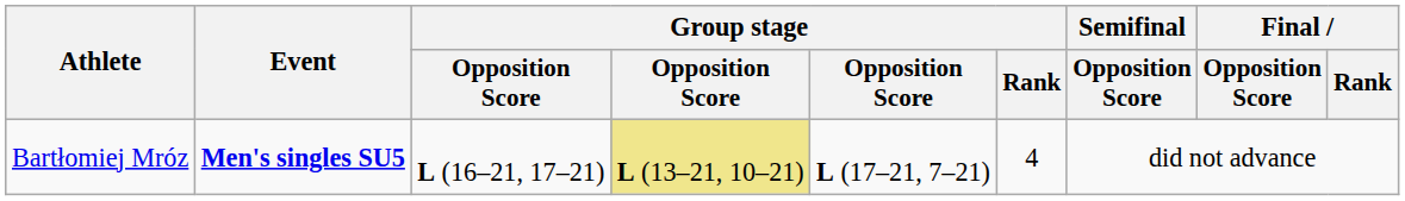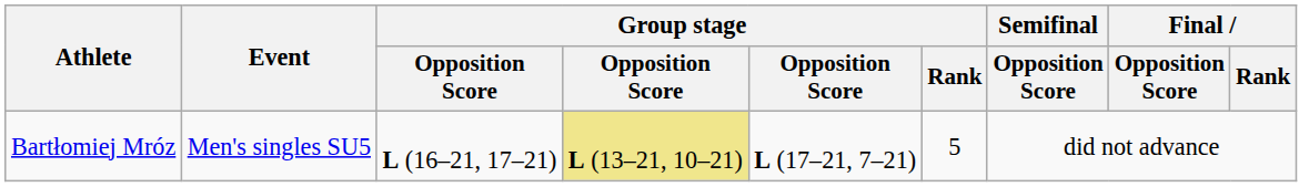Bartłomiej Mróz | Event: bold -> normal
Bartłomiej Mróz | Group stage / Rank: 4 -> 5
